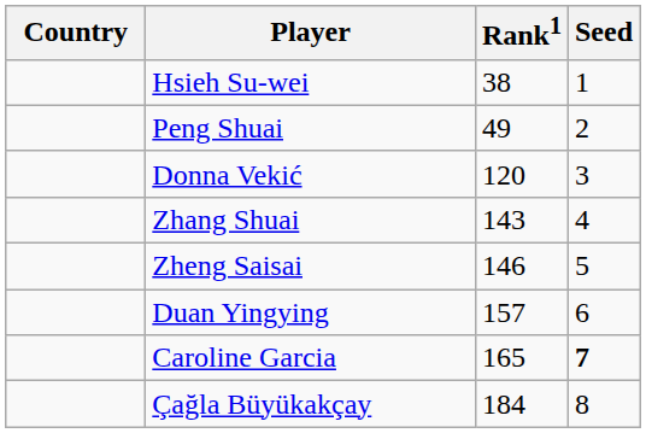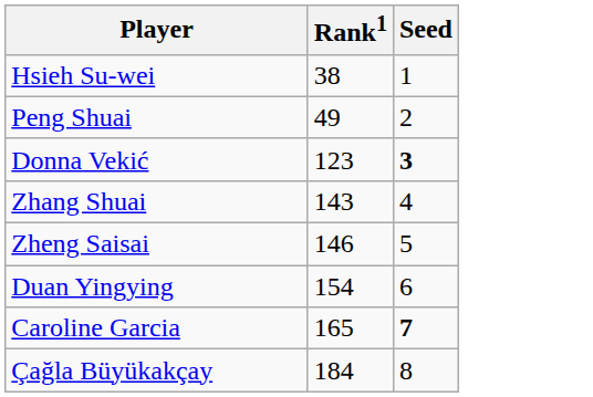- column: Country
Donna Vekić | Rank1: 120 -> 123
Donna Vekić | Seed: normal -> bold
Duan Yingying | Rank1: 157 -> 154
